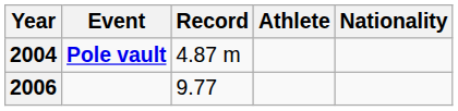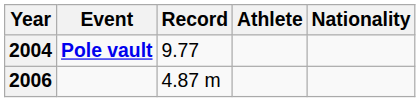2004 | Record: 4.87 m -> 9.77
2006 | Record: 9.77 -> 4.87 m
